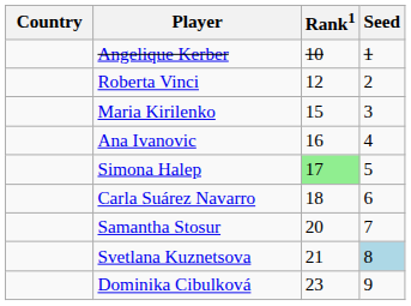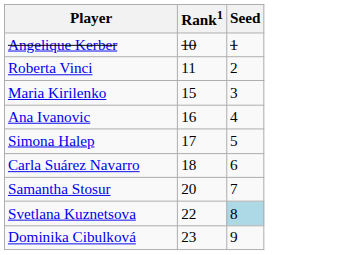- column: Country
Roberta Vinci | Rank1: 12 -> 11
Simona Halep | Rank1: lightgreen background -> no background
Svetlana Kuznetsova | Rank1: 21 -> 22
